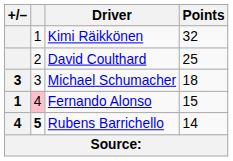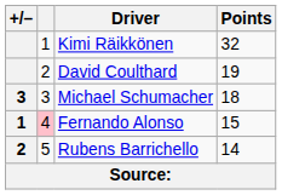David Coulthard | Points: 25 -> 19
Rubens Barrichello | +/–: 4 -> 2
Rubens Barrichello | column 2: bold -> normal
